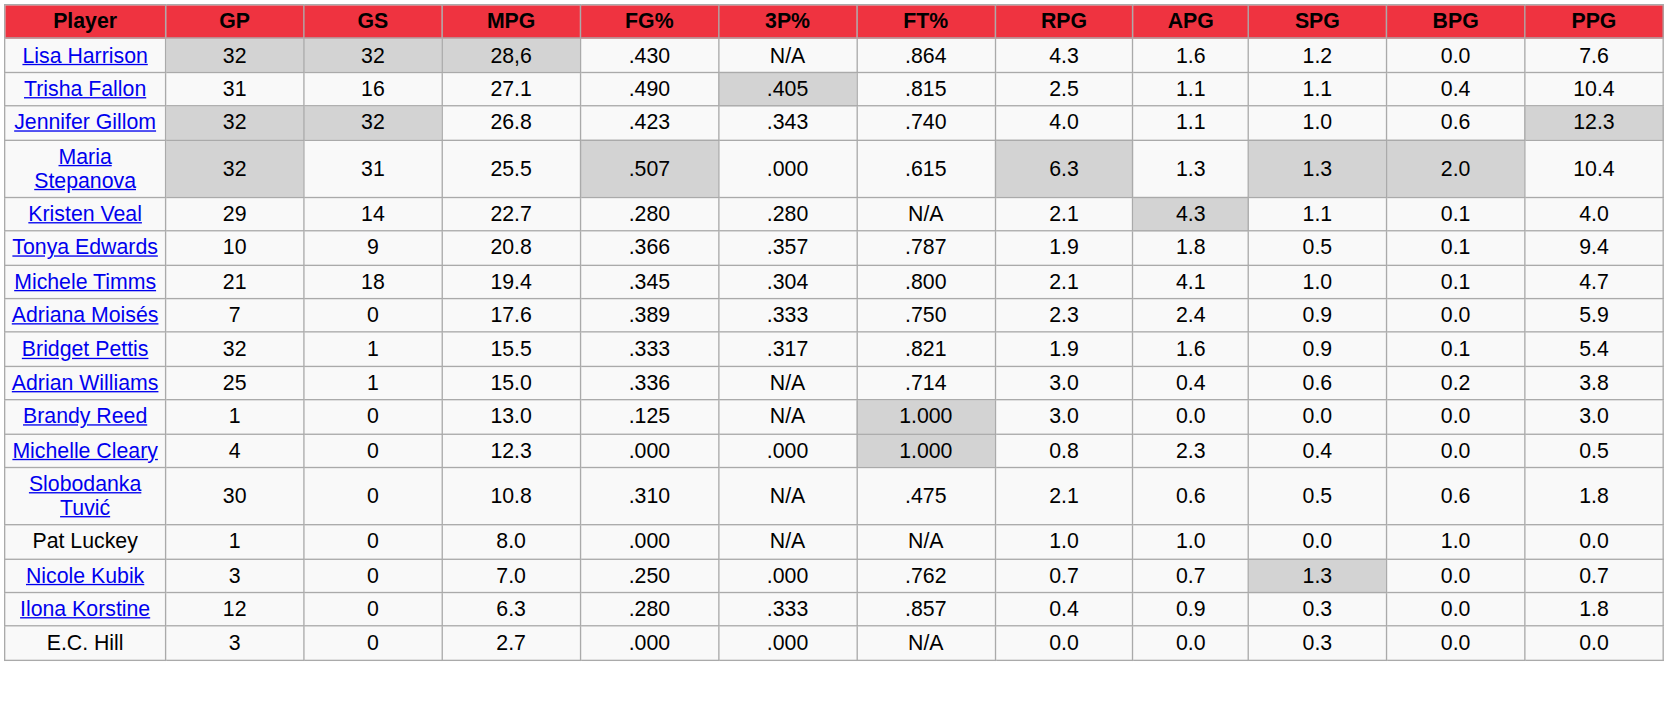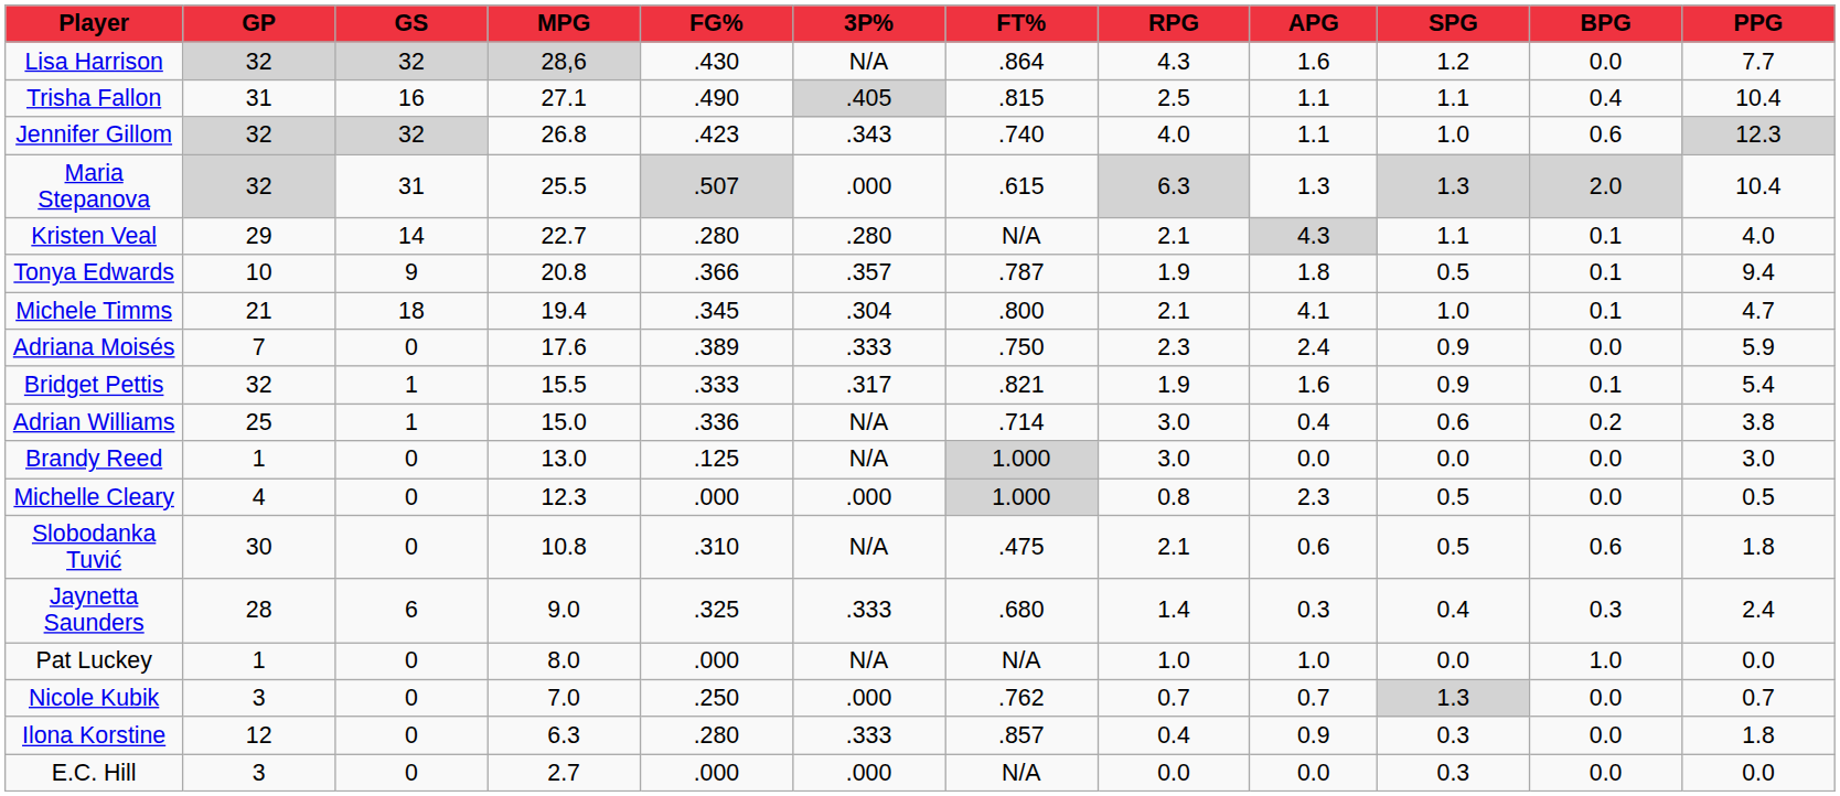Lisa Harrison | PPG: 7.6 -> 7.7
Michelle Cleary | SPG: 0.4 -> 0.5
+ row: Jaynetta Saunders | 28 | 6 | 9.0 | .325 | .333 | .680 | 1.4 | 0.3 | 0.4 | 0.3 | 2.4
